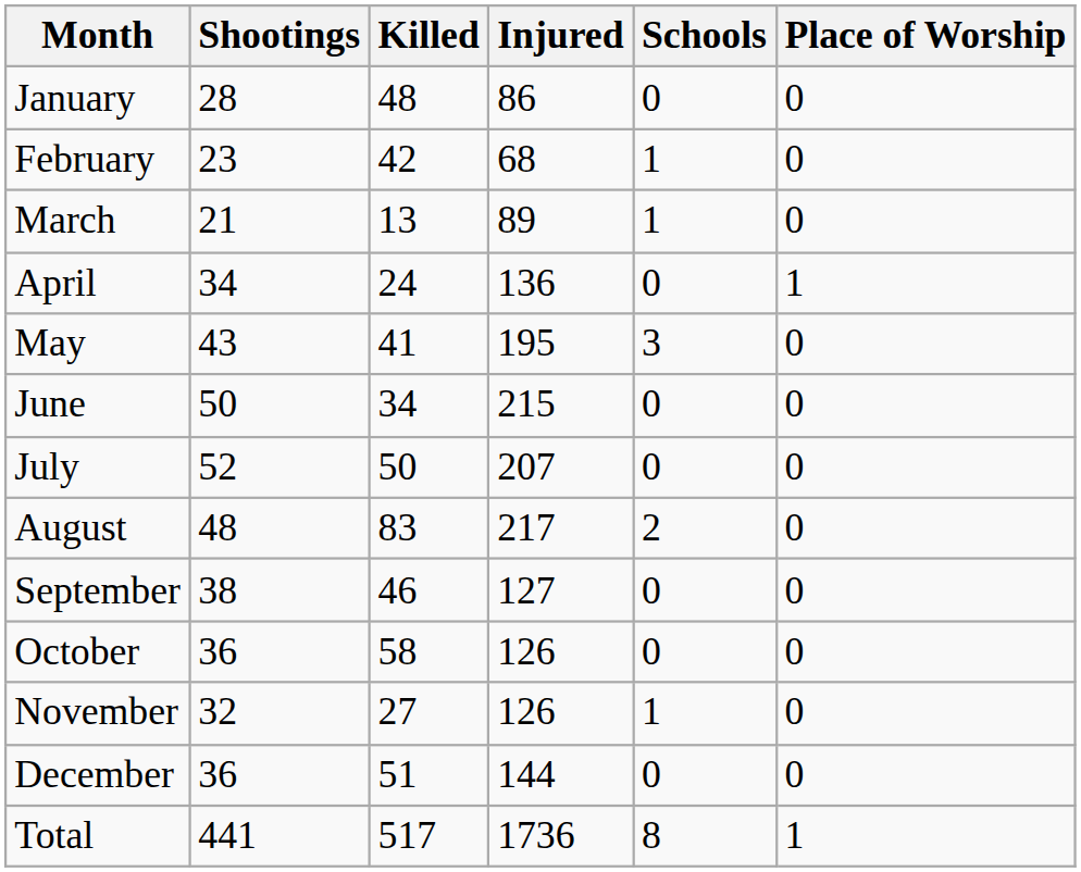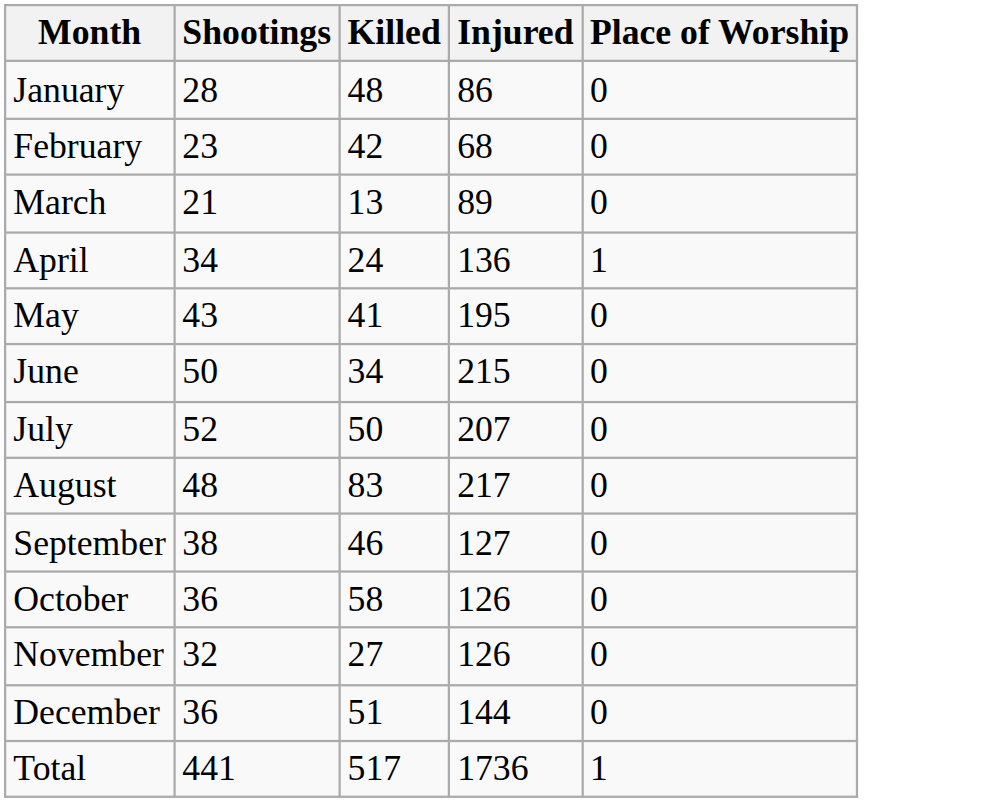- column: Schools | 0 | 1 | 1 | 0 | 3 | 0 | 0 | 2 | 0 | 0 | 1 | 0 | 8
